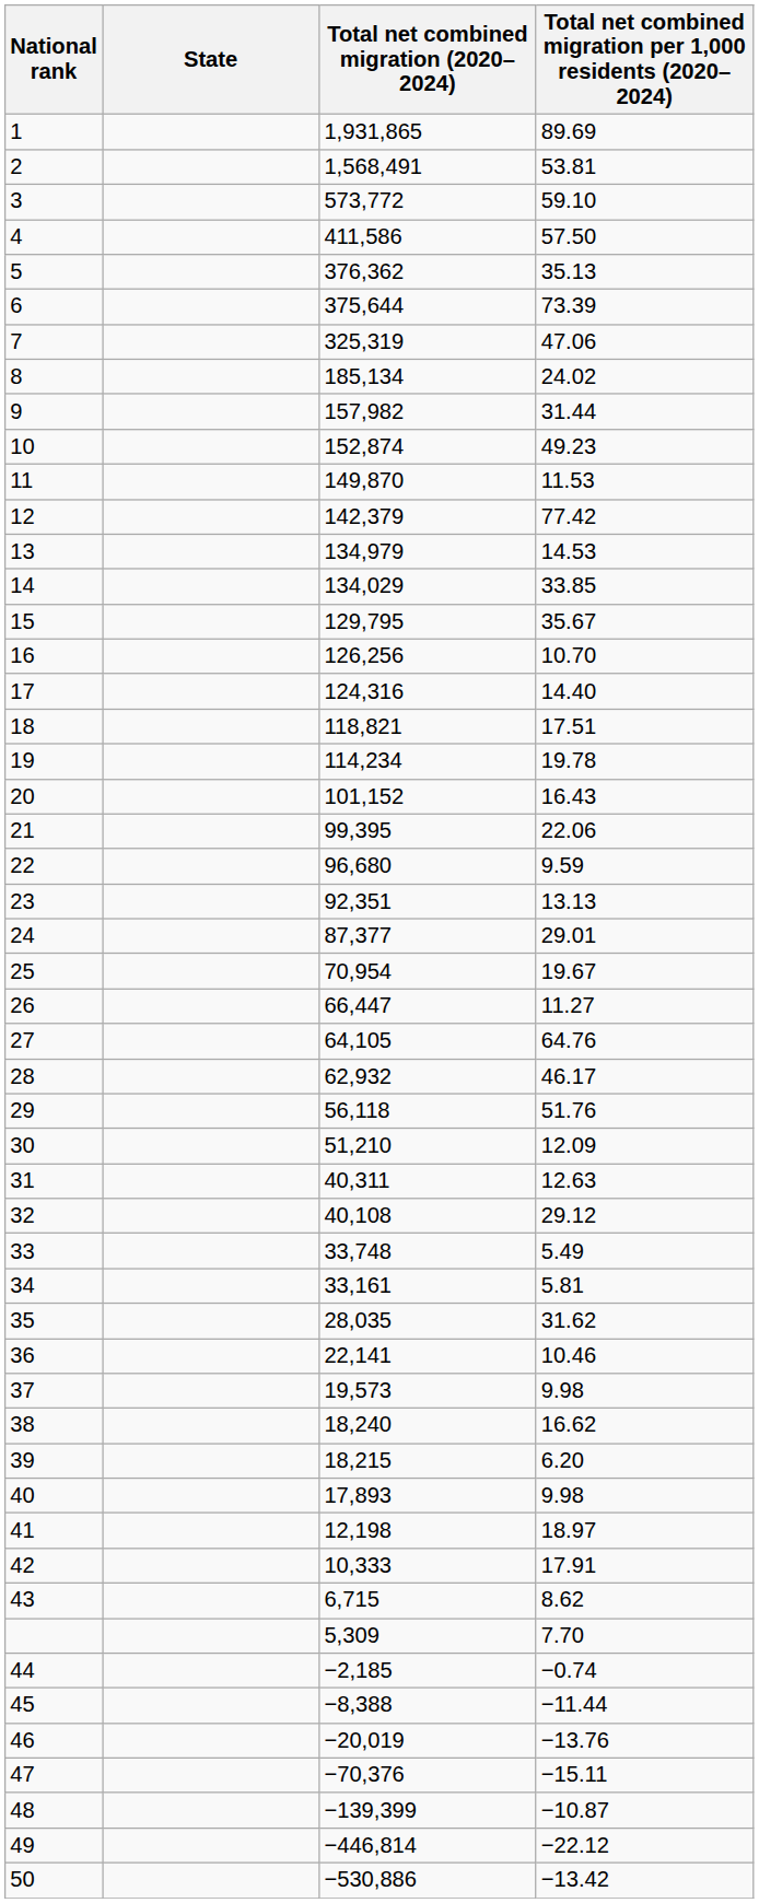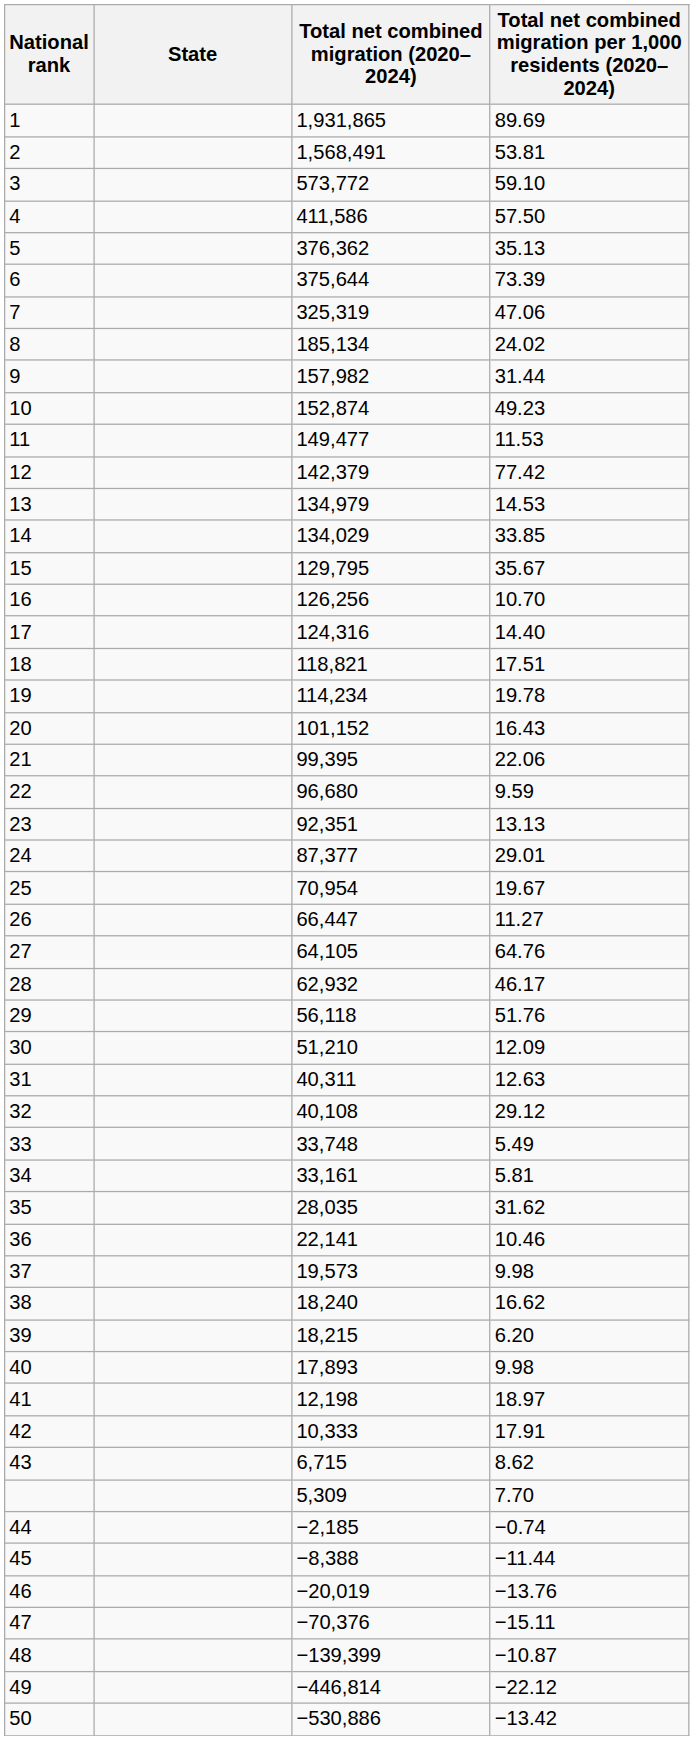11 | Total net combined migration (2020–2024): 149,870 -> 149,477
